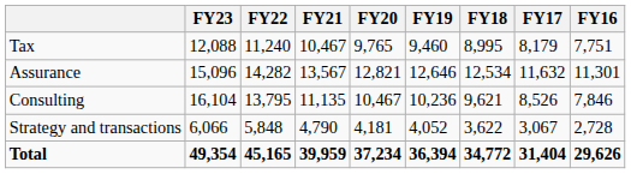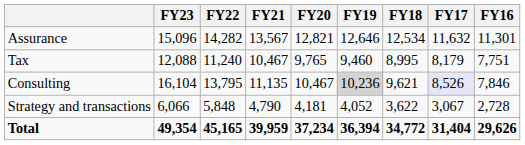rows swapped: Assurance <-> Tax
Consulting | FY19: no background -> lightgrey background
Consulting | FY17: no background -> lavender background
